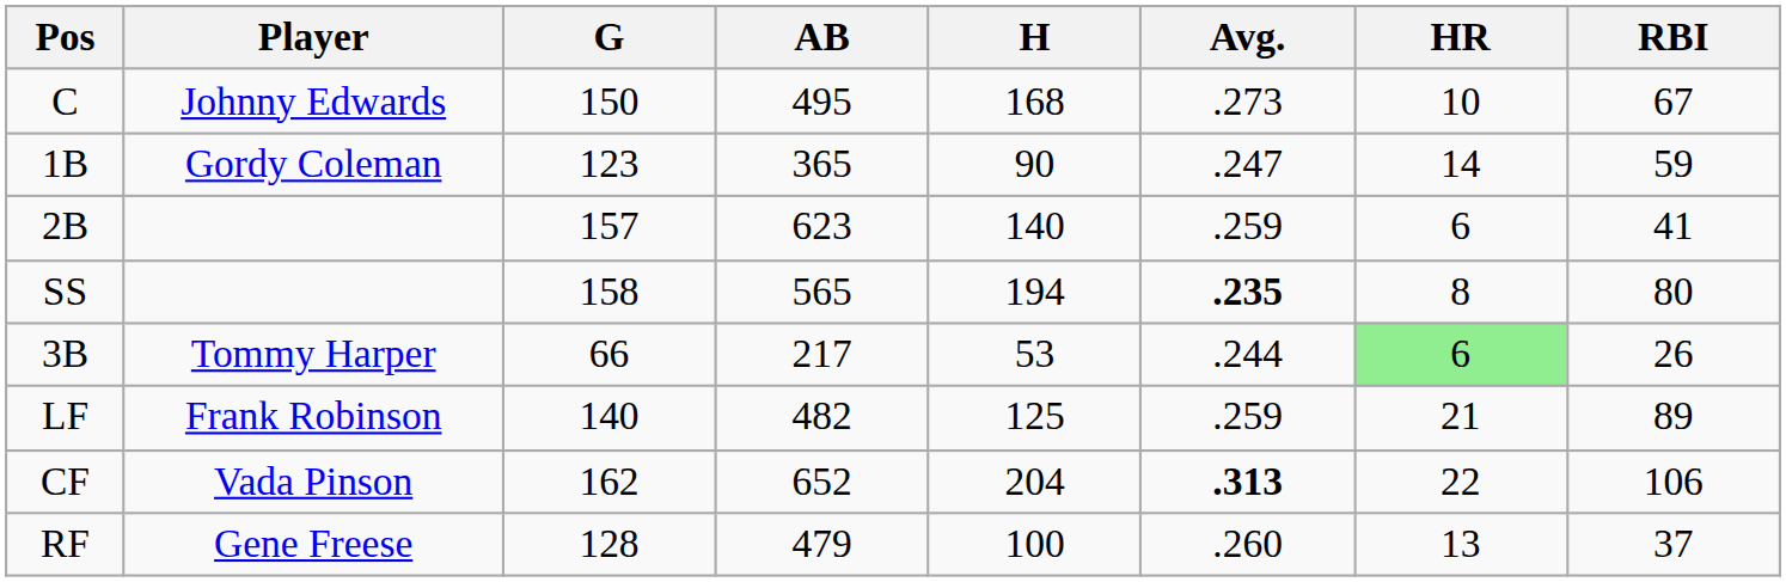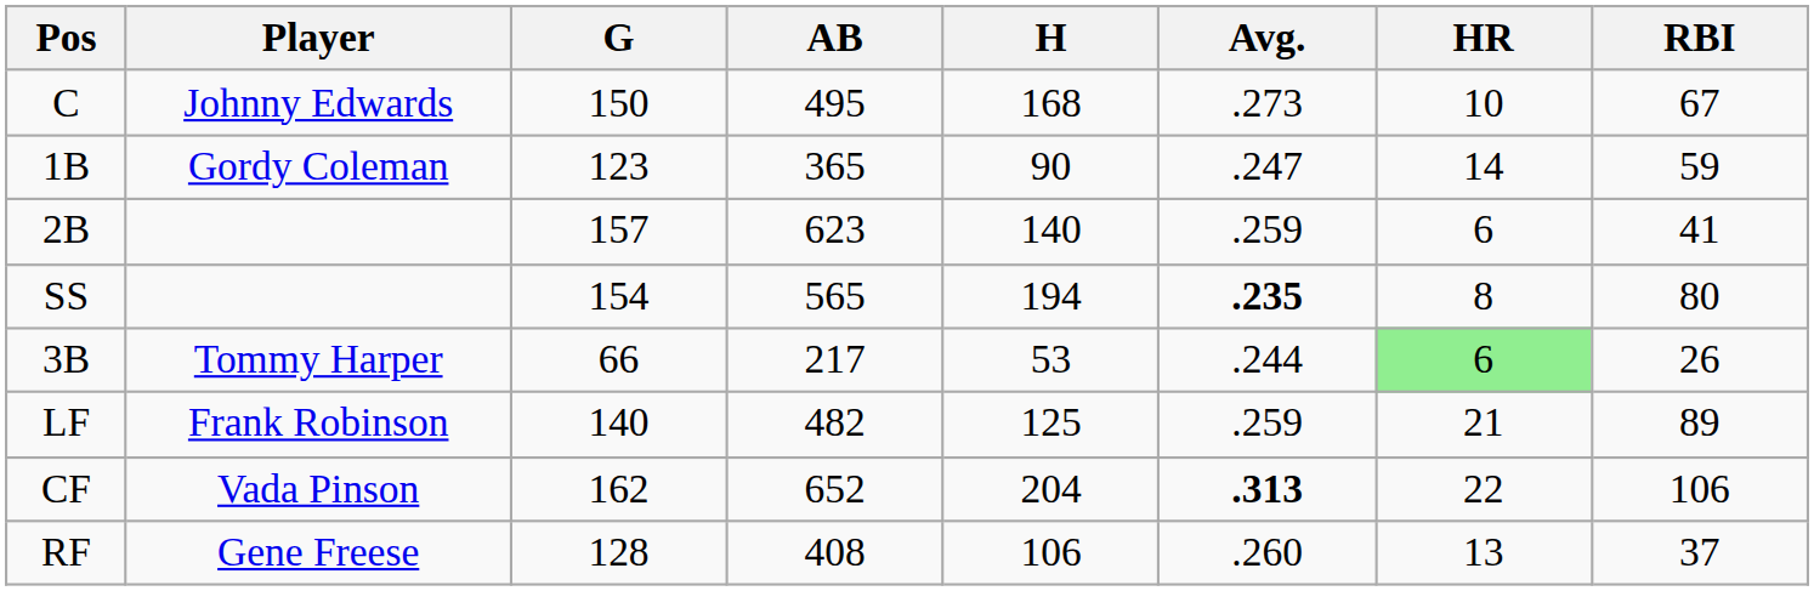SS | G: 158 -> 154
RF | AB: 479 -> 408
RF | H: 100 -> 106
